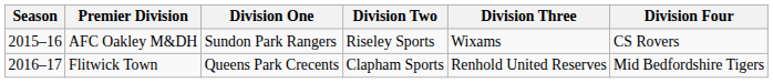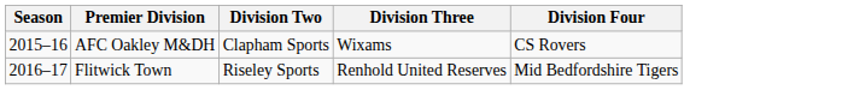- column: Division One | Sundon Park Rangers | Queens Park Crecents
AFC Oakley M&DH | Division Two: Riseley Sports -> Clapham Sports
Flitwick Town | Division Two: Clapham Sports -> Riseley Sports
